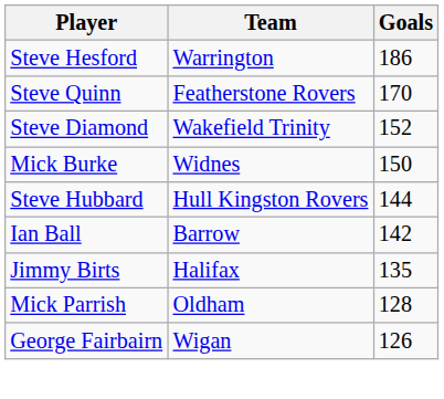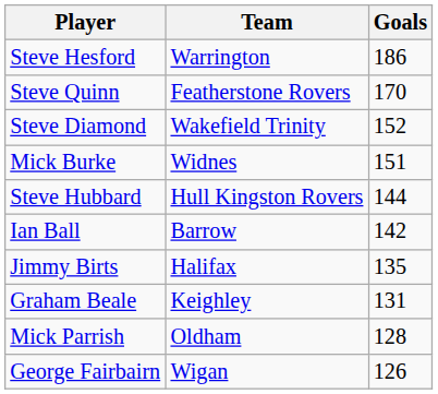Mick Burke | Goals: 150 -> 151
+ row: Graham Beale | Keighley | 131
